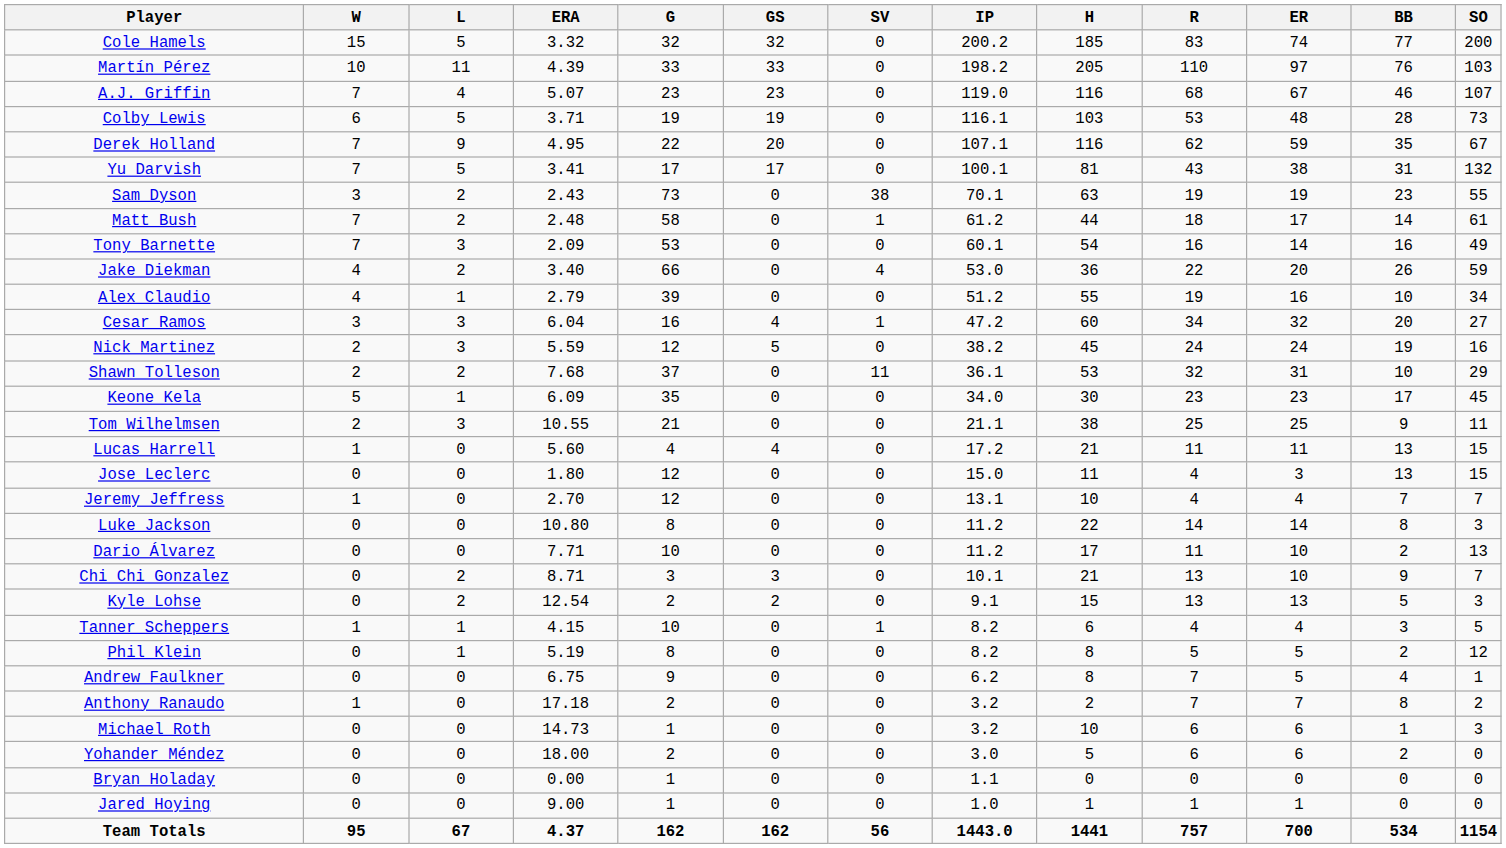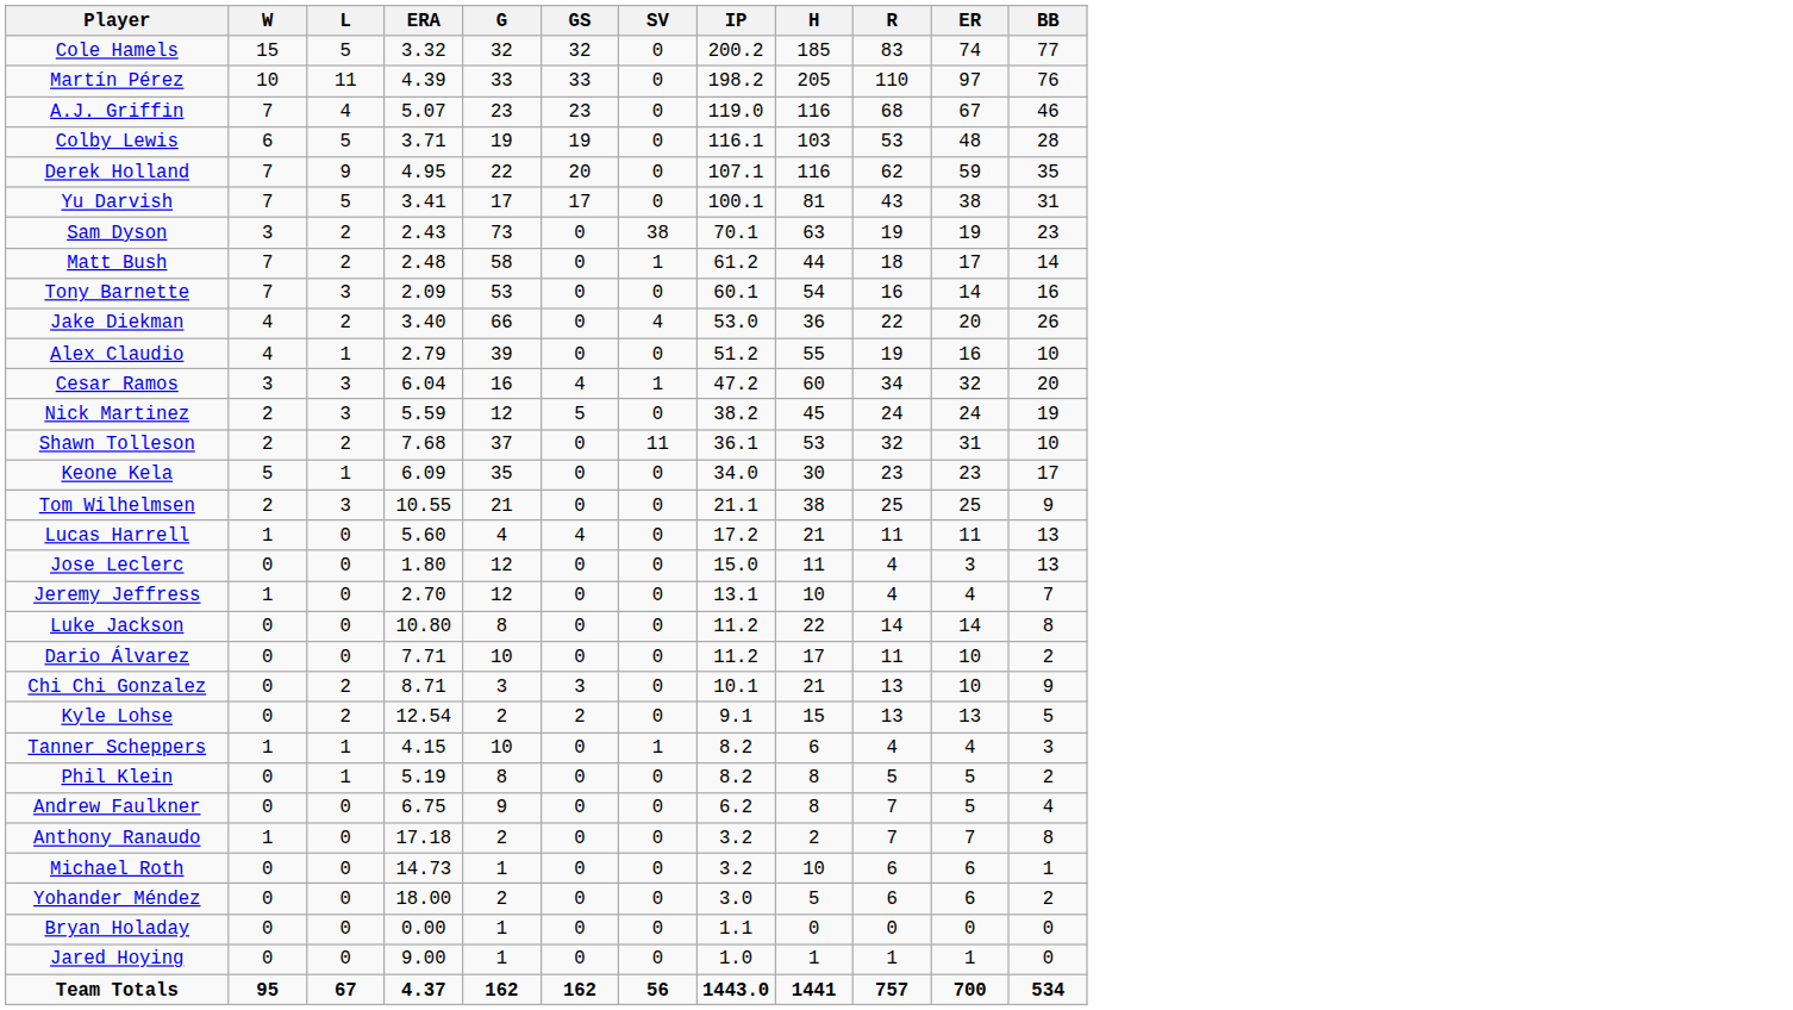- column: SO | 200 | 103 | 107 | 73 | 67 | 132 | 55 | 61 | 49 | 59 | 34 | 27 | 16 | 29 | 45 | 11 | 15 | 15 | 7 | 3 | 13 | 7 | 3 | 5 | 12 | 1 | 2 | 3 | 0 | 0 | 0 | 1154
